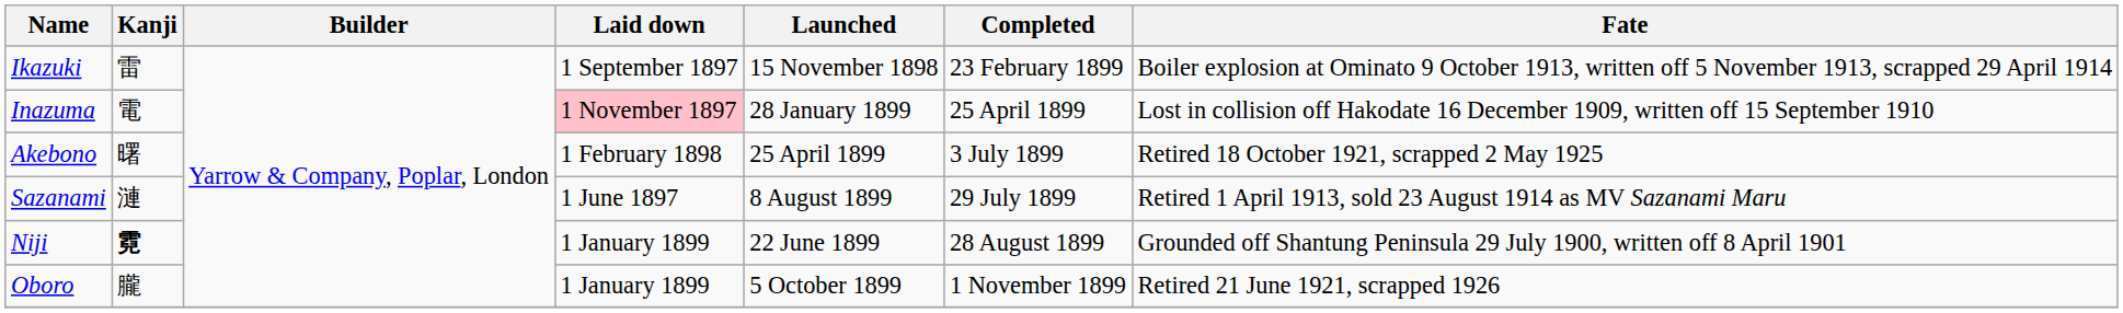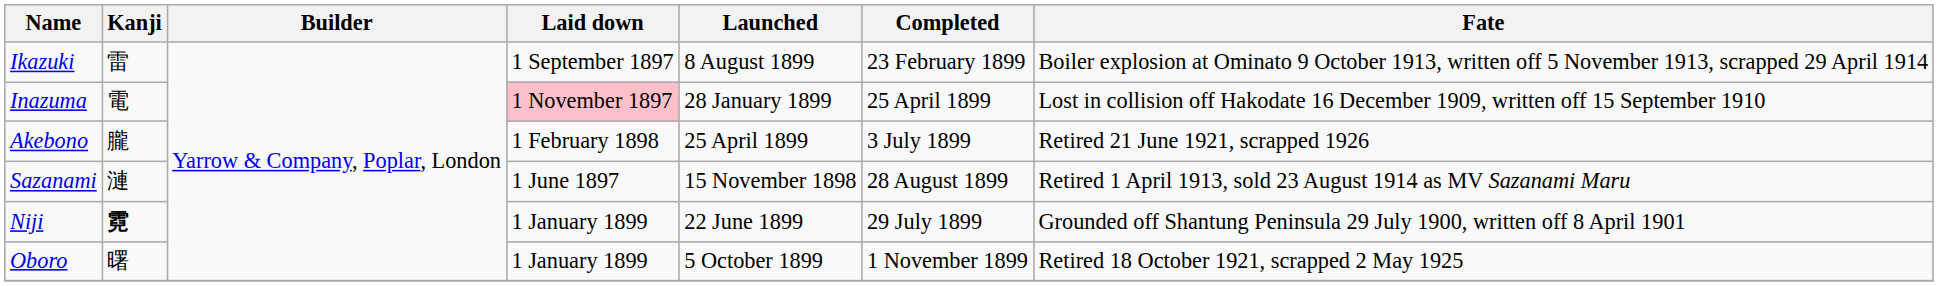Ikazuki | Launched: 15 November 1898 -> 8 August 1899
Akebono | Kanji: 曙 -> 朧
Akebono | Fate: Retired 18 October 1921, scrapped 2 May 1925 -> Retired 21 June 1921, scrapped 1926
Sazanami | Launched: 8 August 1899 -> 15 November 1898
Sazanami | Completed: 29 July 1899 -> 28 August 1899
Niji | Completed: 28 August 1899 -> 29 July 1899
Oboro | Kanji: 朧 -> 曙
Oboro | Fate: Retired 21 June 1921, scrapped 1926 -> Retired 18 October 1921, scrapped 2 May 1925
